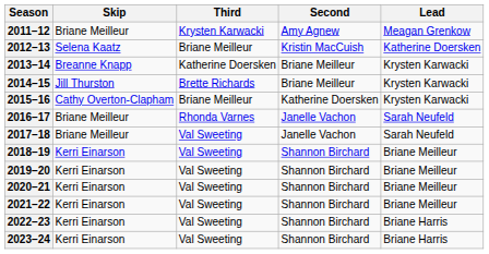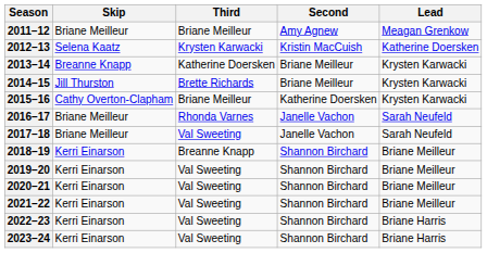2011–12 | Third: Krysten Karwacki -> Briane Meilleur
2012–13 | Third: Briane Meilleur -> Krysten Karwacki
2018–19 | Third: Val Sweeting -> Breanne Knapp
